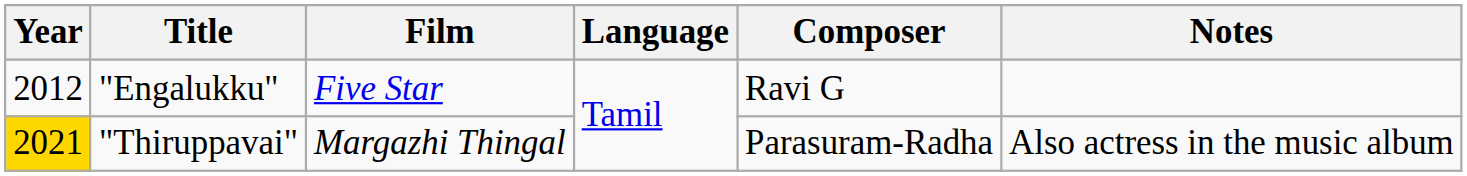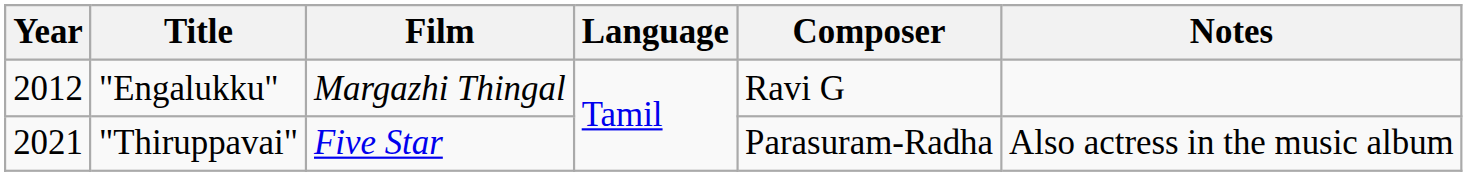"Engalukku" | Film: Five Star -> Margazhi Thingal
"Thiruppavai" | Year: gold background -> no background
"Thiruppavai" | Film: Margazhi Thingal -> Five Star
